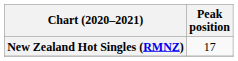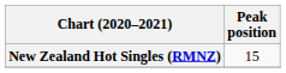New Zealand Hot Singles (RMNZ) | Peak position: 17 -> 15
